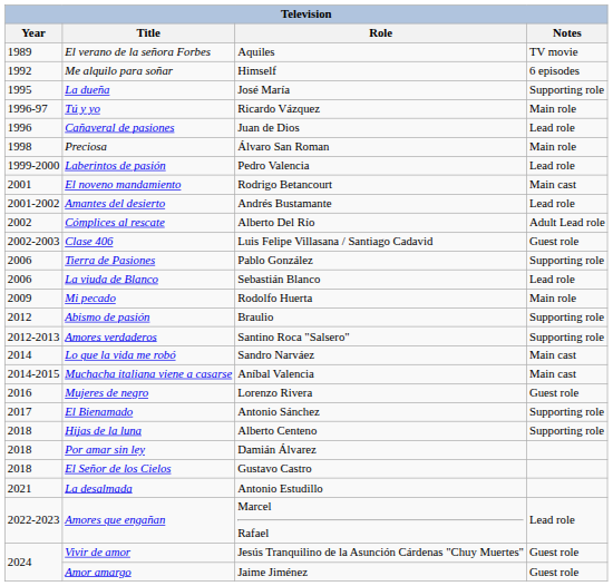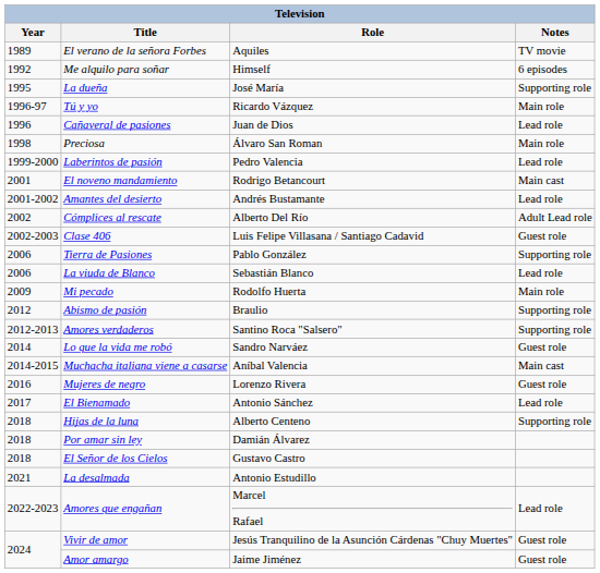Lo que la vida me robó | Notes: Main cast -> Guest role
El Bienamado | Notes: Supporting role -> Lead role
